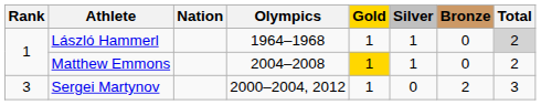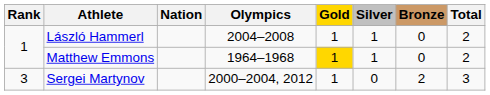László Hammerl | Olympics: 1964–1968 -> 2004–2008
László Hammerl | Total: lightgrey background -> no background
Matthew Emmons | Olympics: 2004–2008 -> 1964–1968
